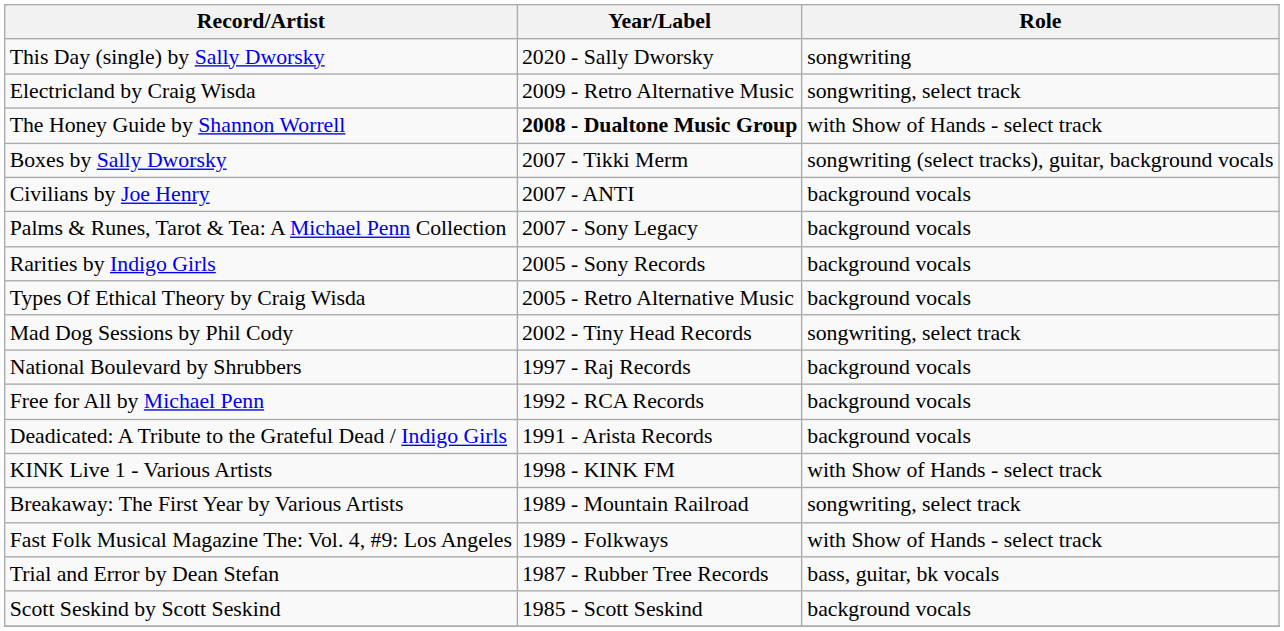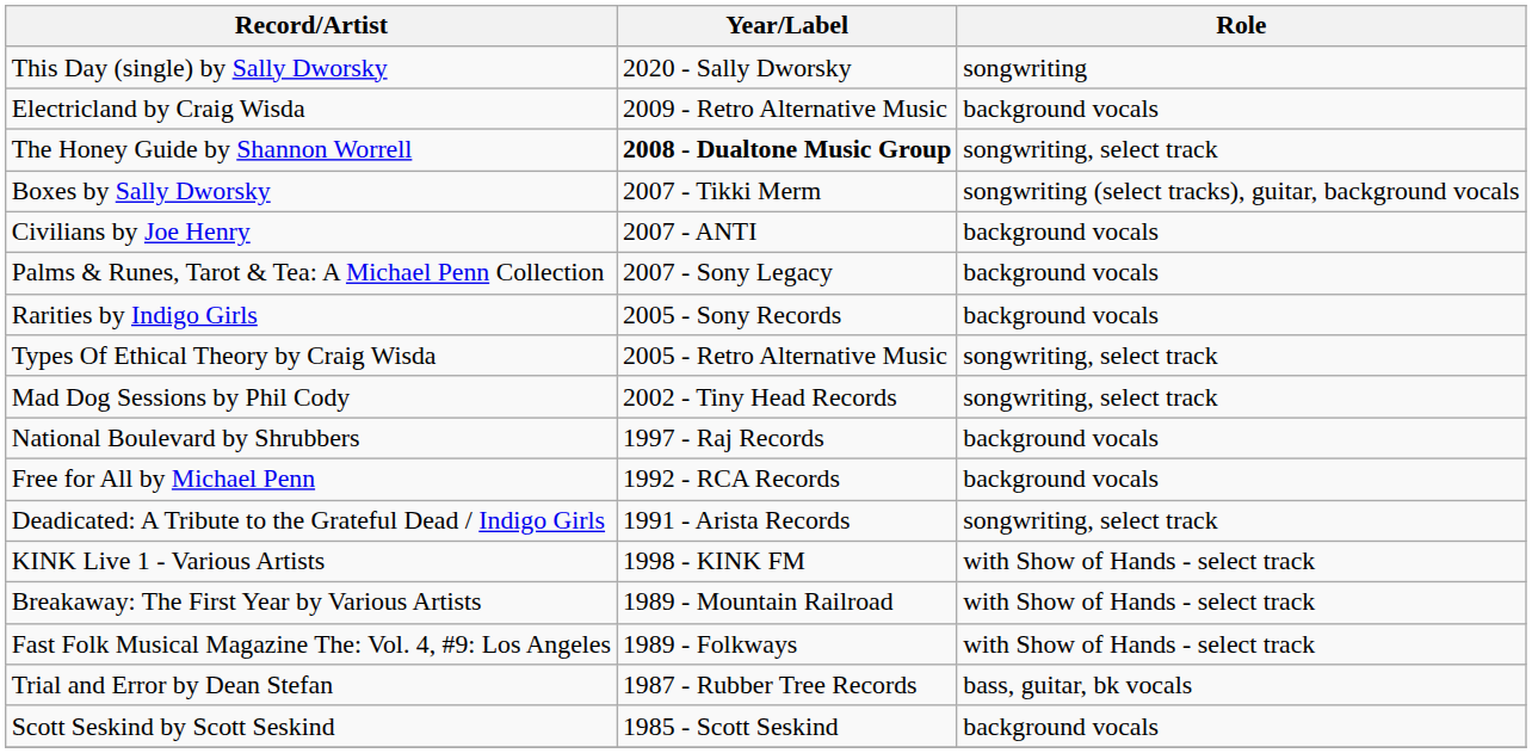Electricland by Craig Wisda | Role: songwriting, select track -> background vocals
The Honey Guide by Shannon Worrell | Role: with Show of Hands - select track -> songwriting, select track
Types Of Ethical Theory by Craig Wisda | Role: background vocals -> songwriting, select track
Deadicated: A Tribute to the Grateful Dead / Indigo Girls | Role: background vocals -> songwriting, select track
Breakaway: The First Year by Various Artists | Role: songwriting, select track -> with Show of Hands - select track
